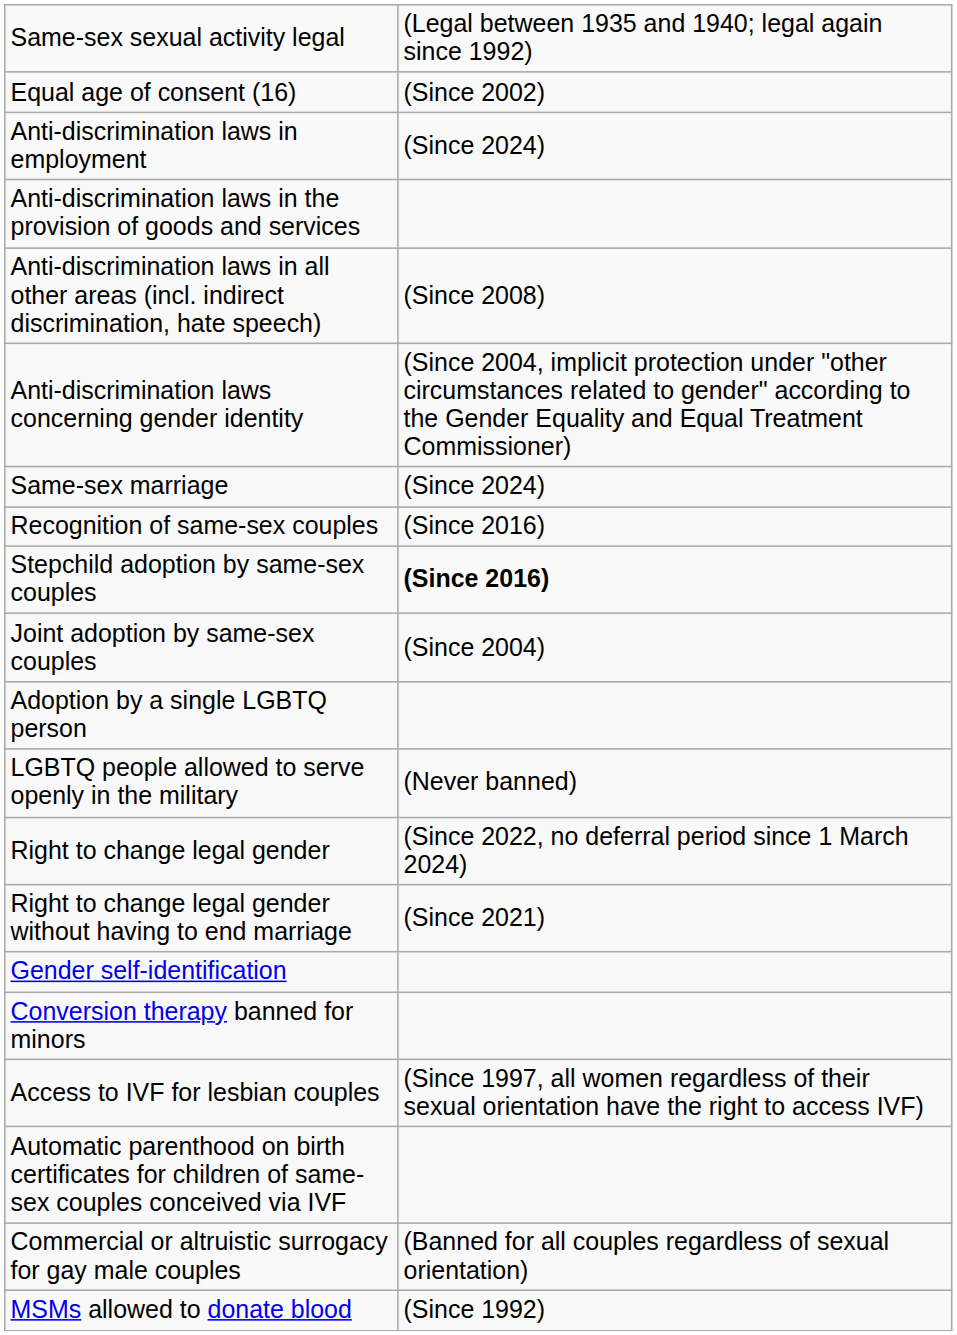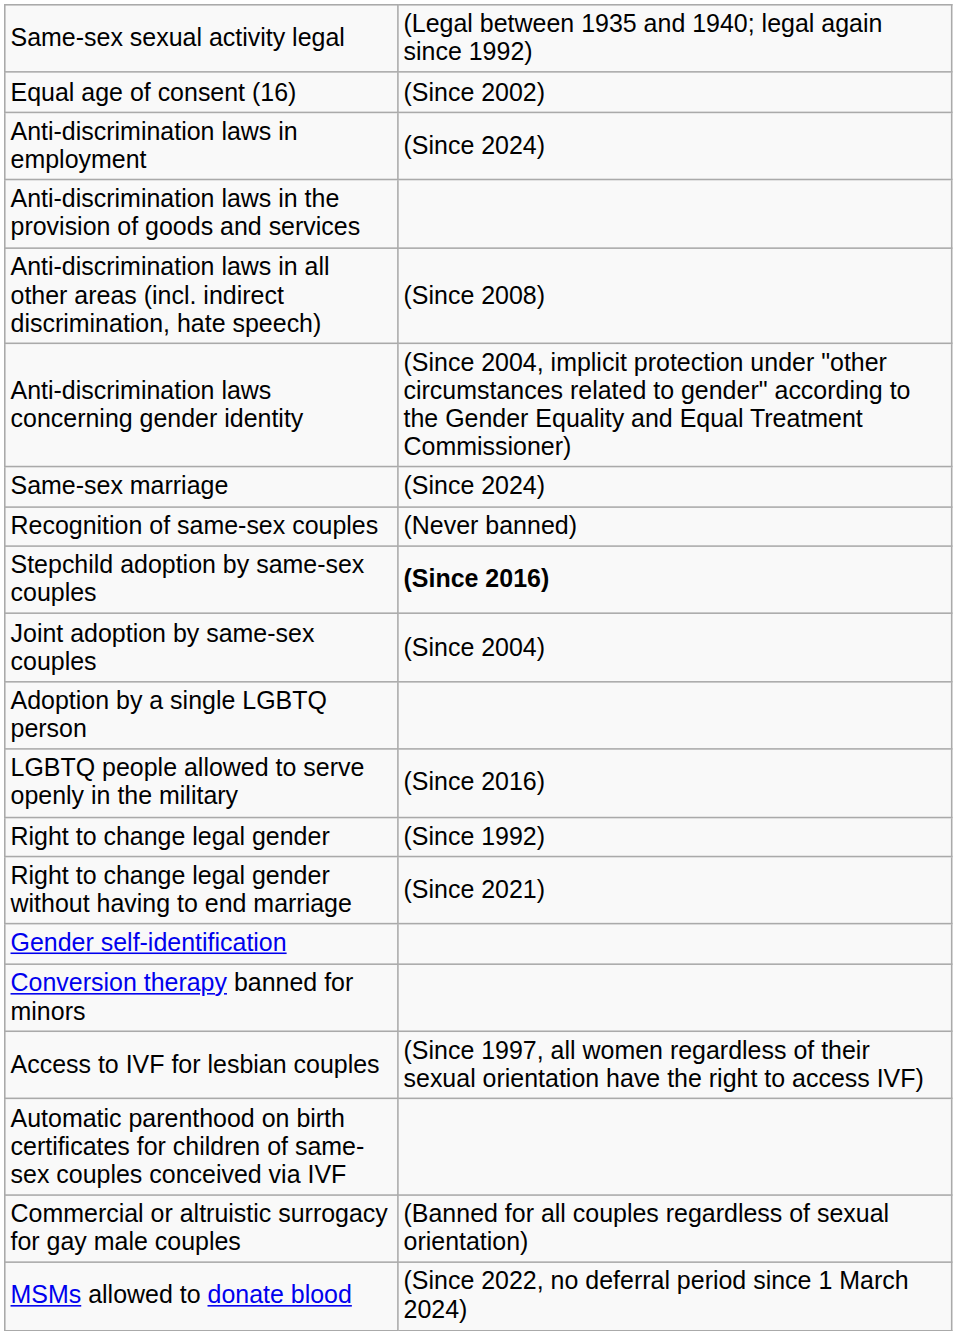Recognition of same-sex couples | column 2: (Since 2016) -> (Never banned)
LGBTQ people allowed to serve openly in the military | column 2: (Never banned) -> (Since 2016)
Right to change legal gender | column 2: (Since 2022, no deferral period since 1 March 2024) -> (Since 1992)
MSMs allowed to donate blood | column 2: (Since 1992) -> (Since 2022, no deferral period since 1 March 2024)
